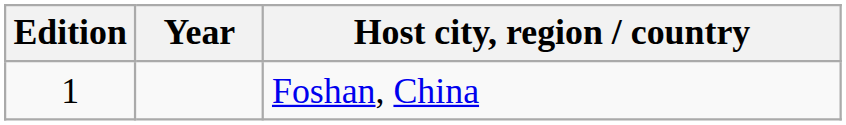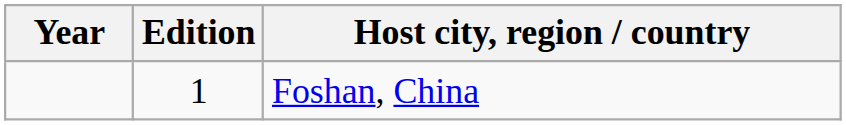columns swapped: Edition <-> Year
